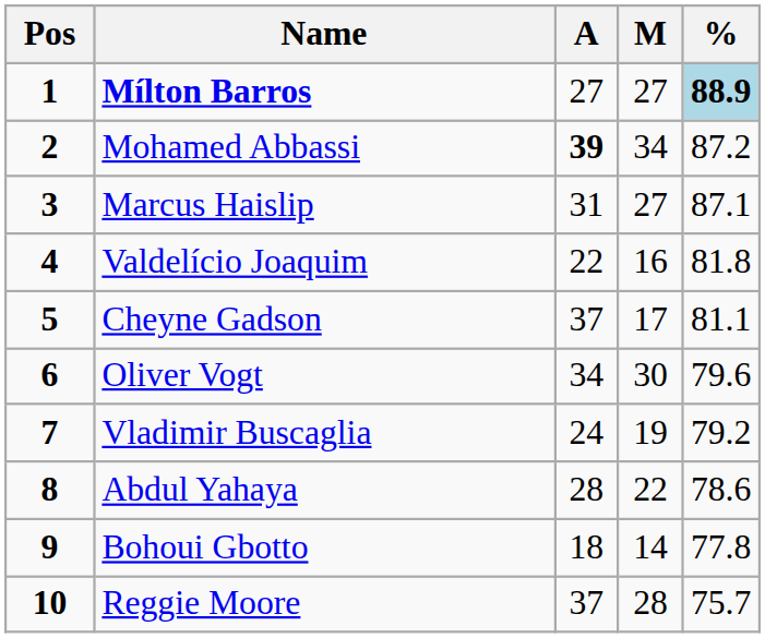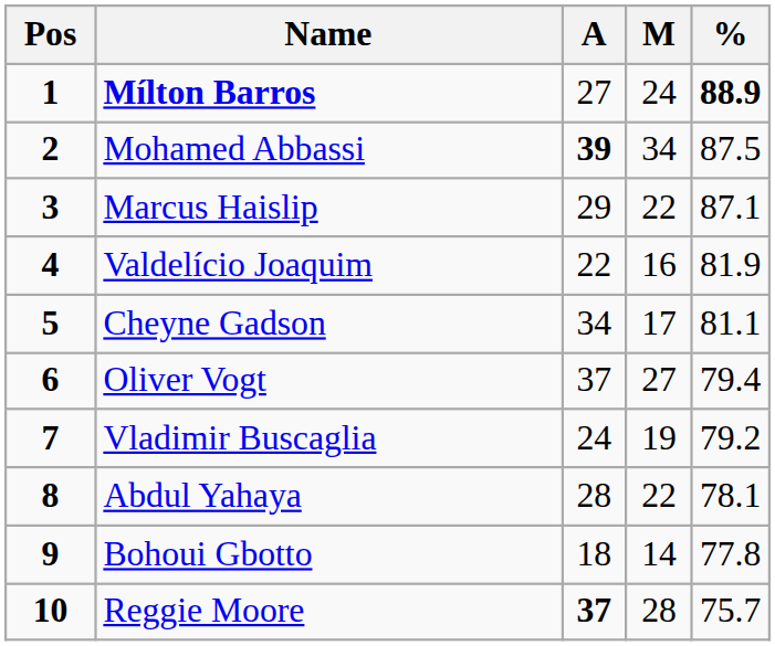Mílton Barros | M: 27 -> 24
Mílton Barros | %: lightblue background -> no background
Mohamed Abbassi | %: 87.2 -> 87.5
Marcus Haislip | A: 31 -> 29
Marcus Haislip | M: 27 -> 22
Valdelício Joaquim | %: 81.8 -> 81.9
Cheyne Gadson | A: 37 -> 34
Oliver Vogt | A: 34 -> 37
Oliver Vogt | M: 30 -> 27
Oliver Vogt | %: 79.6 -> 79.4
Abdul Yahaya | %: 78.6 -> 78.1
Reggie Moore | A: normal -> bold
